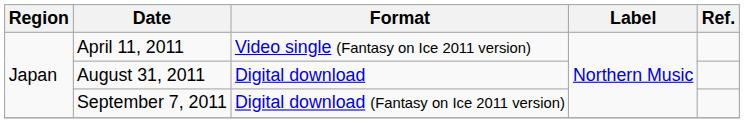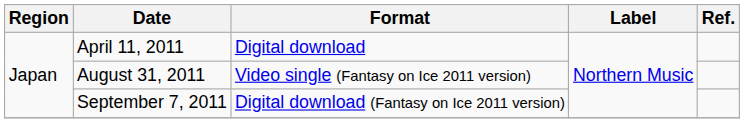April 11, 2011 | Format: Video single (Fantasy on Ice 2011 version) -> Digital download
August 31, 2011 | Format: Digital download -> Video single (Fantasy on Ice 2011 version)
